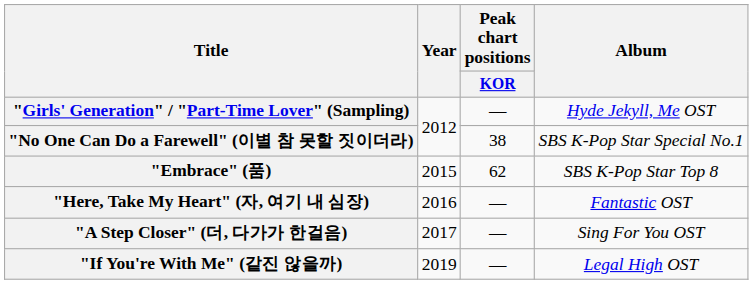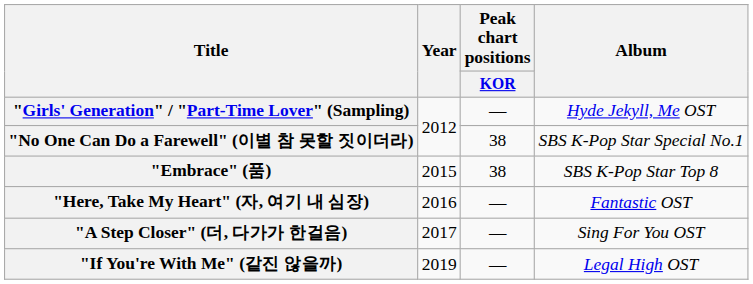"Embrace" (품) | Peak chart positions / KOR: 62 -> 38
